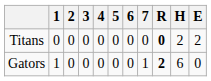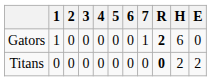rows swapped: Gators <-> Titans
